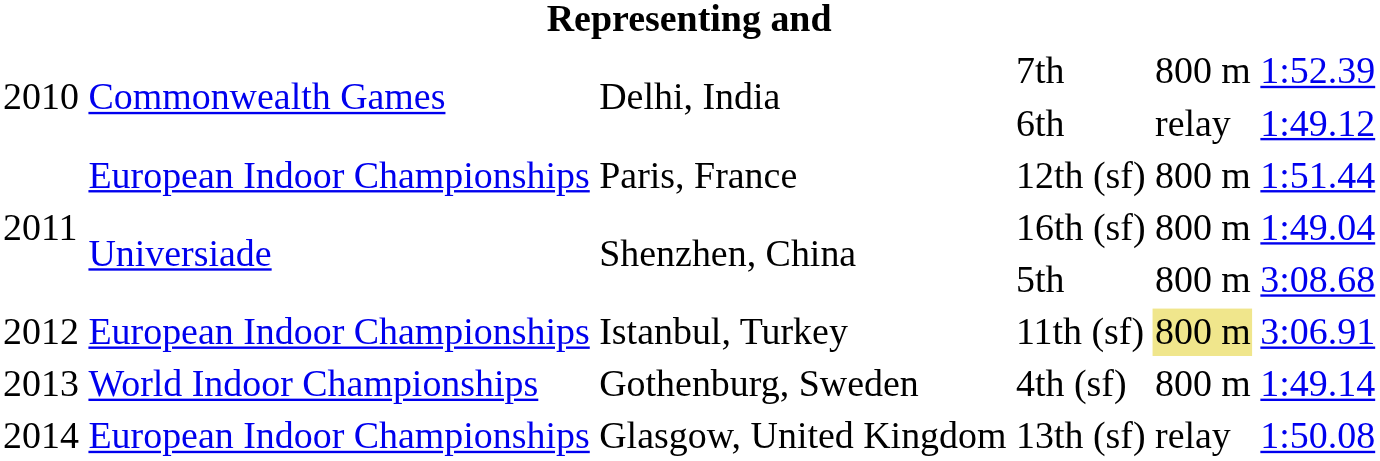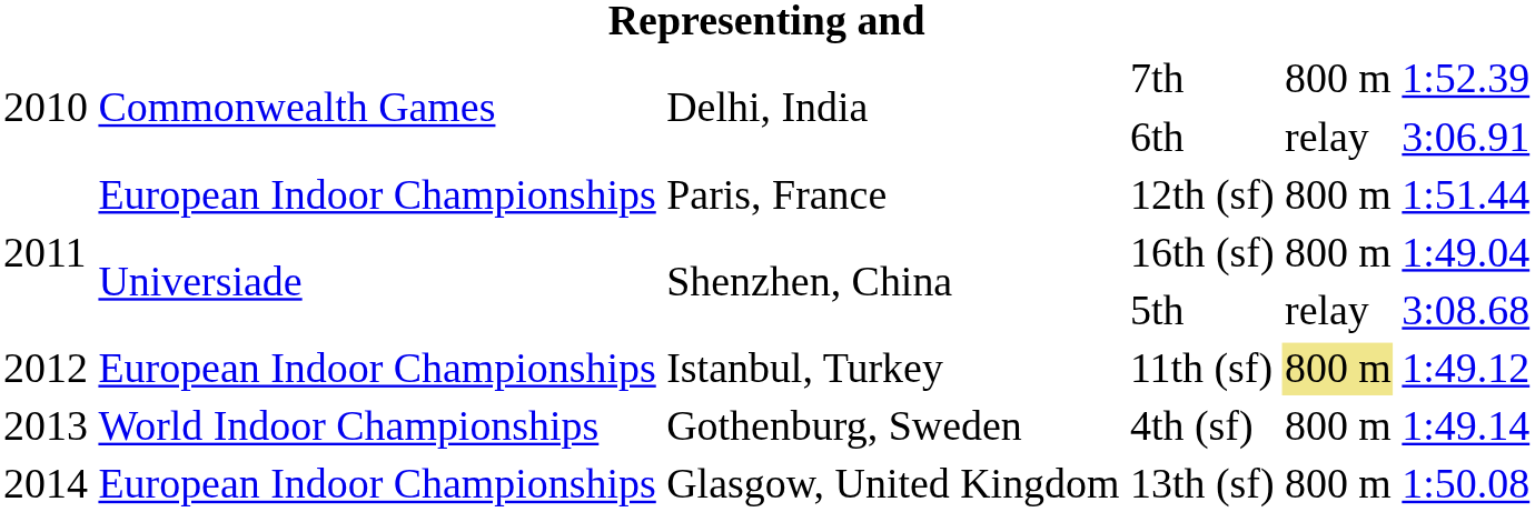6th | column 6: 1:49.12 -> 3:06.91
5th | column 5: 800 m -> relay
11th (sf) | column 6: 3:06.91 -> 1:49.12
13th (sf) | column 5: relay -> 800 m
